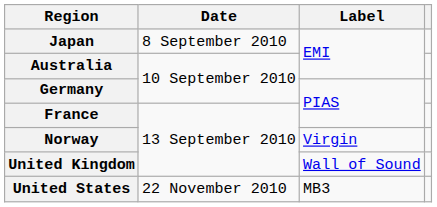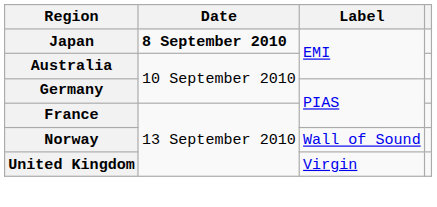Japan | Date: normal -> bold
Norway | Label: Virgin -> Wall of Sound
United Kingdom | Label: Wall of Sound -> Virgin
- row: United States | 22 November 2010 | MB3
